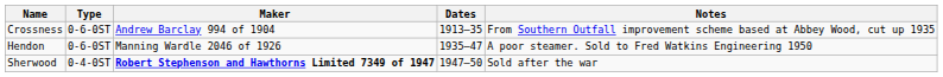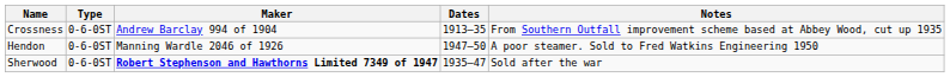Hendon | Dates: 1935–47 -> 1947–50
Sherwood | Type: 0-4-0ST -> 0-6-0ST
Sherwood | Dates: 1947–50 -> 1935–47
